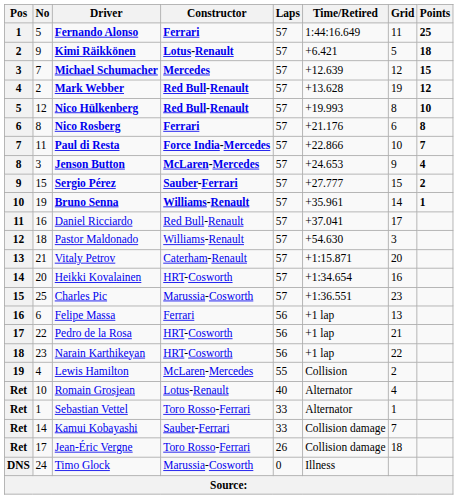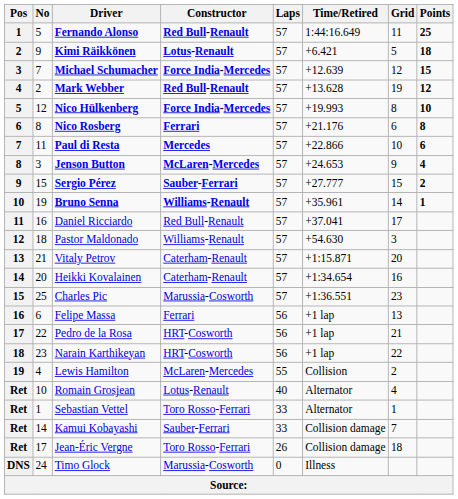Fernando Alonso | Constructor: Ferrari -> Red Bull-Renault
Michael Schumacher | Constructor: Mercedes -> Force India-Mercedes
Nico Hülkenberg | Constructor: Red Bull-Renault -> Force India-Mercedes
Paul di Resta | Constructor: Force India-Mercedes -> Mercedes
Paul di Resta | Points: 7 -> 6
Heikki Kovalainen | Constructor: HRT-Cosworth -> Caterham-Renault
